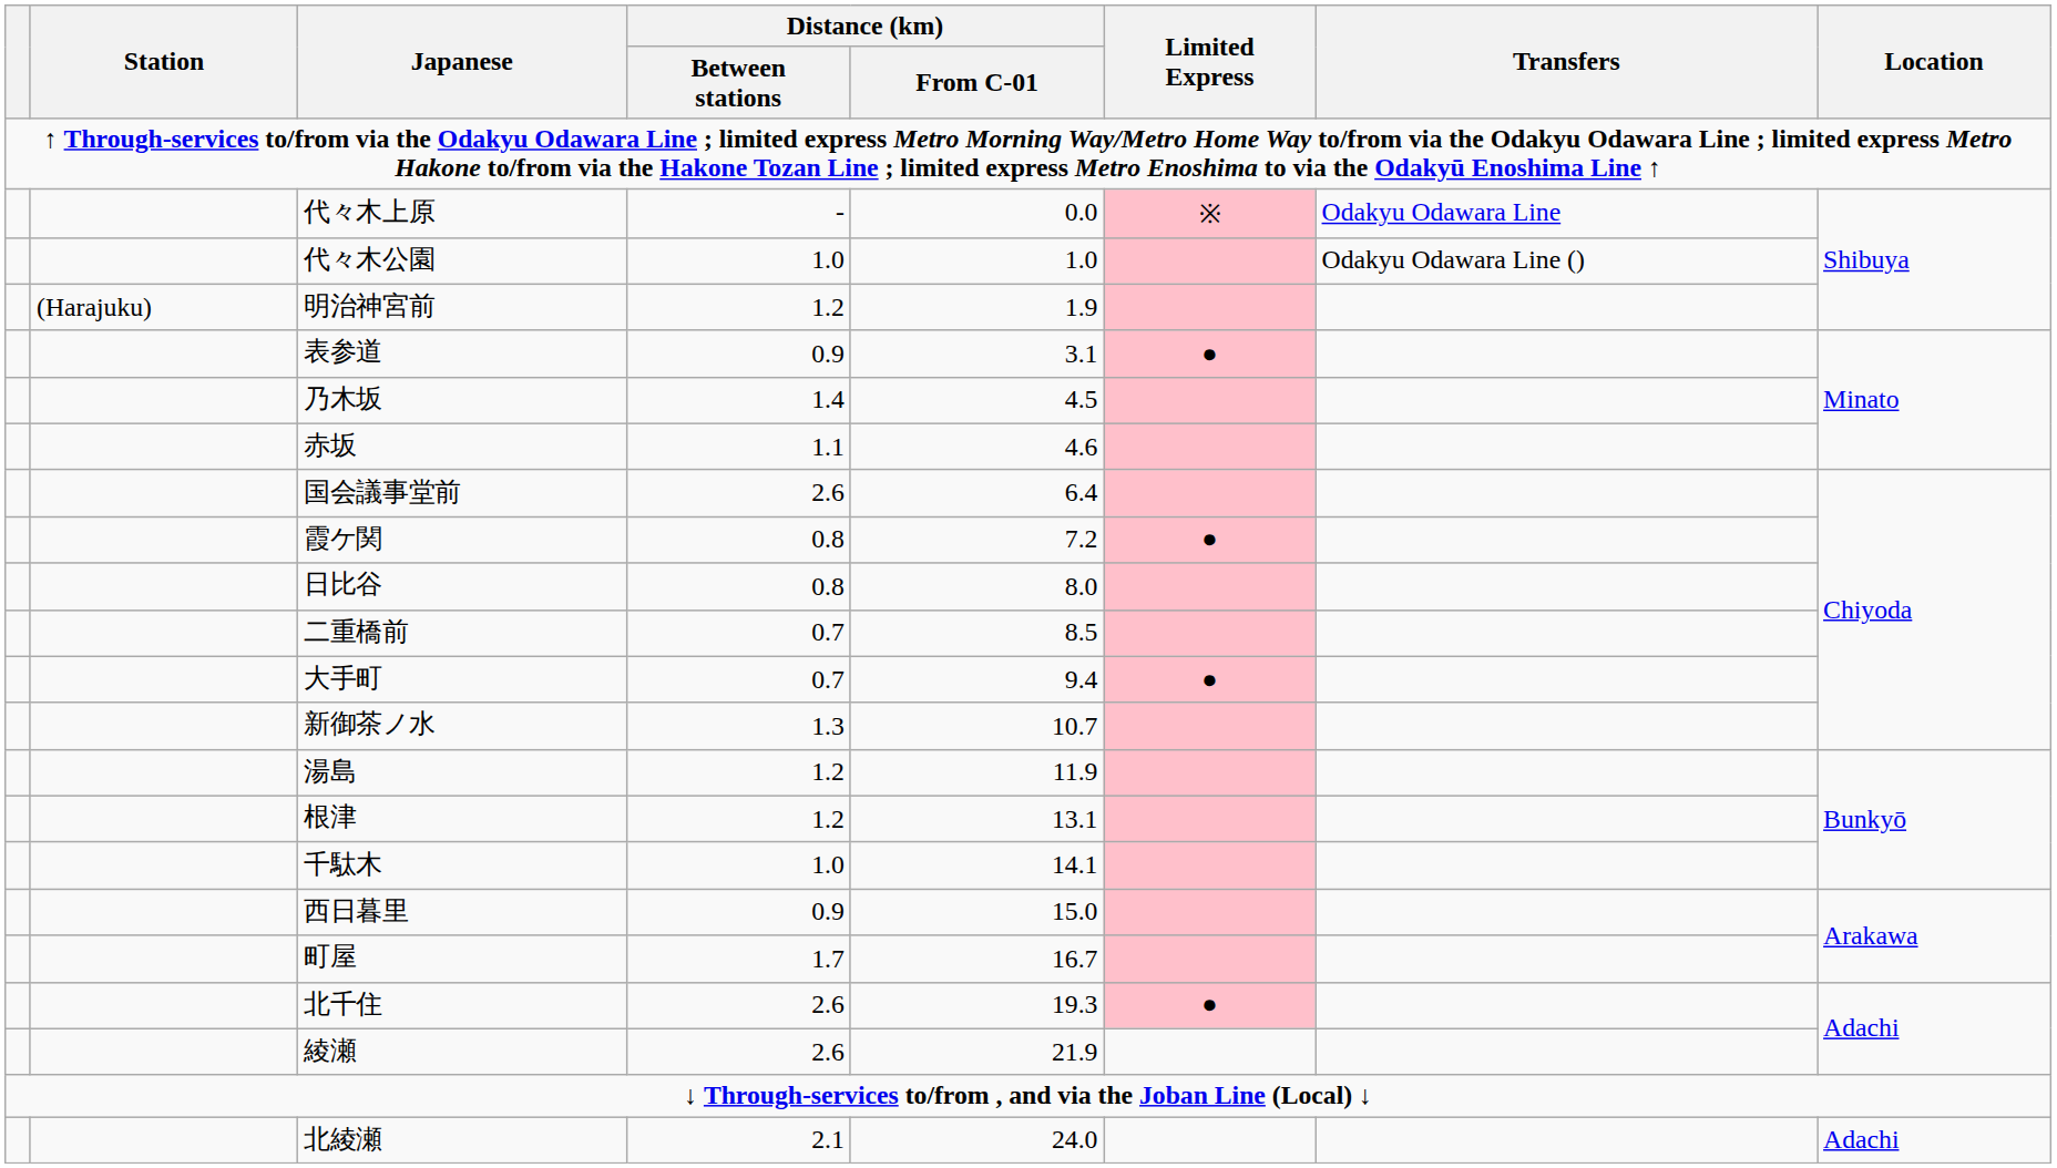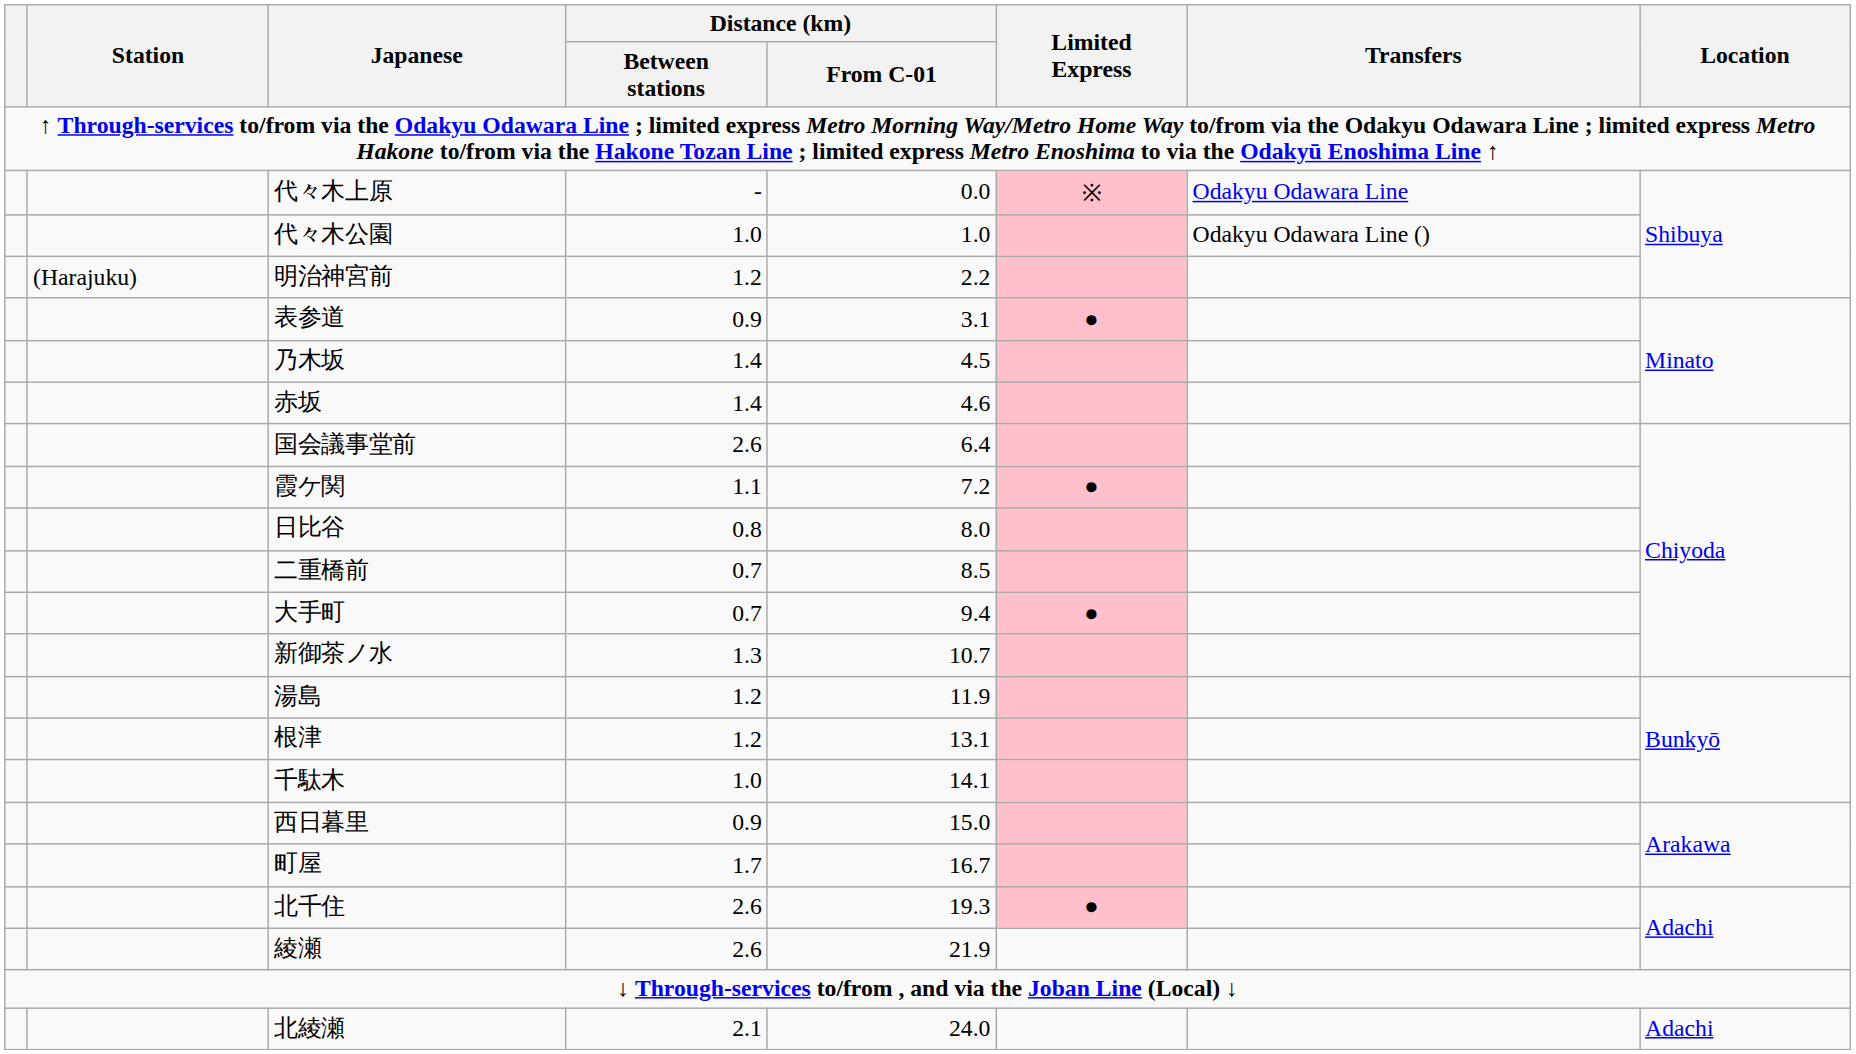明治神宮前 | Distance (km) / From C-01: 1.9 -> 2.2
赤坂 | Distance (km) / Between stations: 1.1 -> 1.4
霞ケ関 | Distance (km) / Between stations: 0.8 -> 1.1
